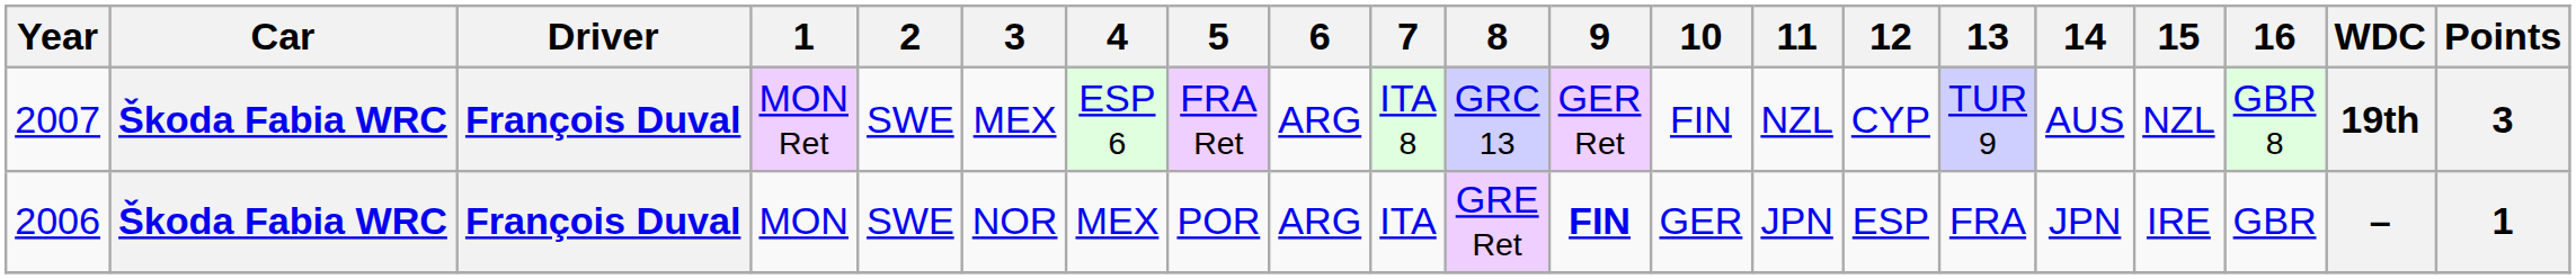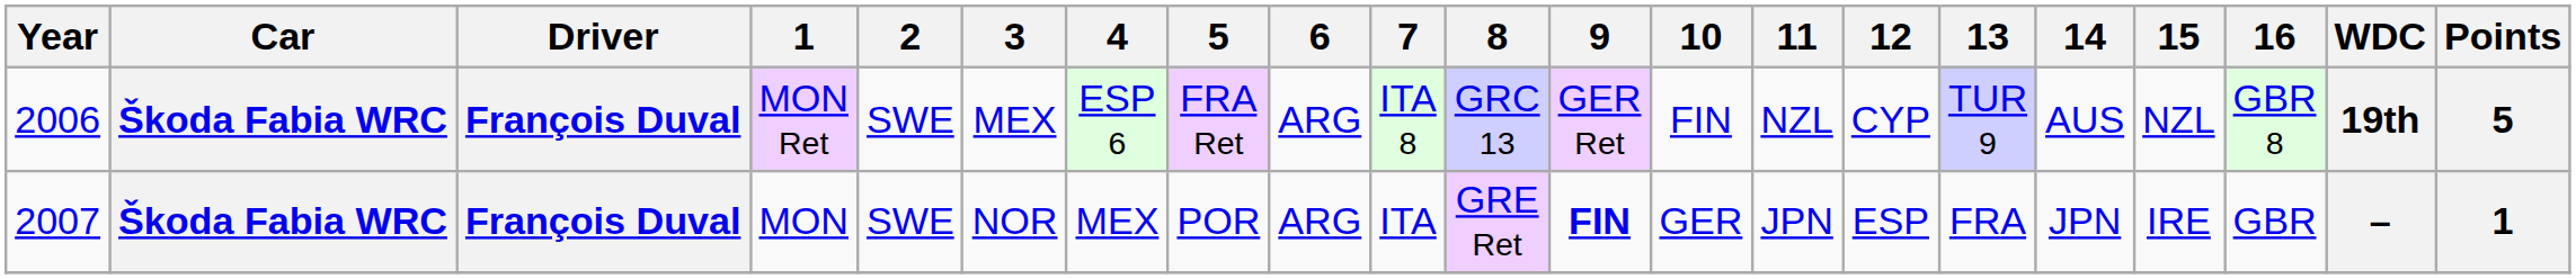MON Ret | Year: 2007 -> 2006
MON Ret | Points: 3 -> 5
MON | Year: 2006 -> 2007
